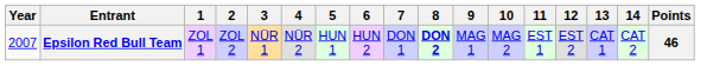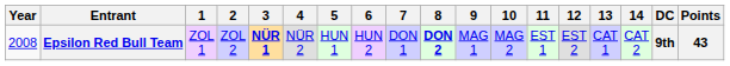+ column: DC | 9th
Epsilon Red Bull Team | Year: 2007 -> 2008
Epsilon Red Bull Team | 3: normal -> bold
Epsilon Red Bull Team | Points: 46 -> 43
